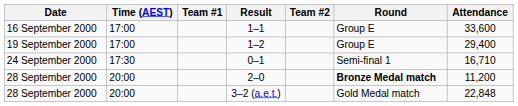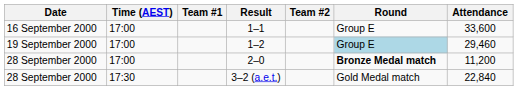1–2 | Round: no background -> lightblue background
1–2 | Attendance: 29,400 -> 29,460
- row: 24 September 2000 | 17:30 | 0–1 | Semi-final 1 | 16,710
2–0 | Time (AEST): 20:00 -> 17:00
3–2 (a.e.t.) | Time (AEST): 20:00 -> 17:30
3–2 (a.e.t.) | Attendance: 22,848 -> 22,840
